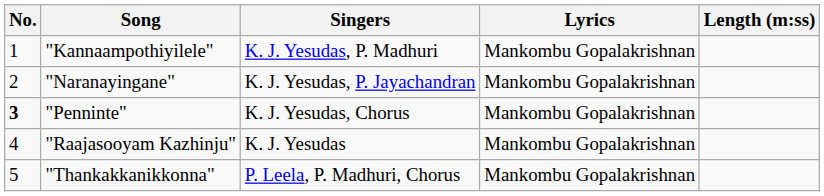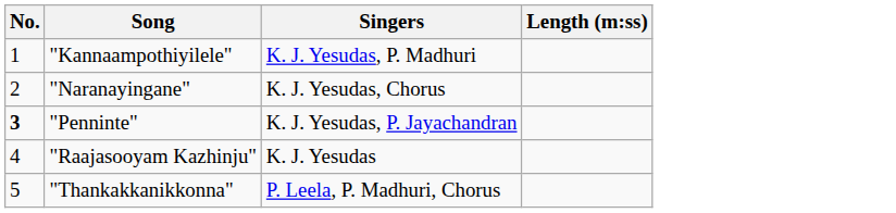- column: Lyrics | Mankombu Gopalakrishnan | Mankombu Gopalakrishnan | Mankombu Gopalakrishnan | Mankombu Gopalakrishnan | Mankombu Gopalakrishnan
"Naranayingane" | Singers: K. J. Yesudas, P. Jayachandran -> K. J. Yesudas, Chorus
"Penninte" | Singers: K. J. Yesudas, Chorus -> K. J. Yesudas, P. Jayachandran
